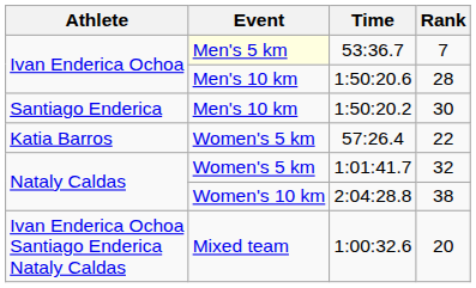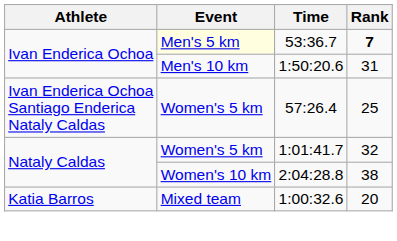53:36.7 | Rank: normal -> bold
1:50:20.6 | Rank: 28 -> 31
- row: Santiago Enderica | Men's 10 km | 1:50:20.2 | 30
57:26.4 | Athlete: Katia Barros -> Ivan Enderica Ochoa Santiago Enderica Nataly Caldas
57:26.4 | Rank: 22 -> 25
1:00:32.6 | Athlete: Ivan Enderica Ochoa Santiago Enderica Nataly Caldas -> Katia Barros
